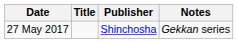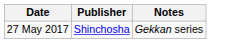- column: Title
